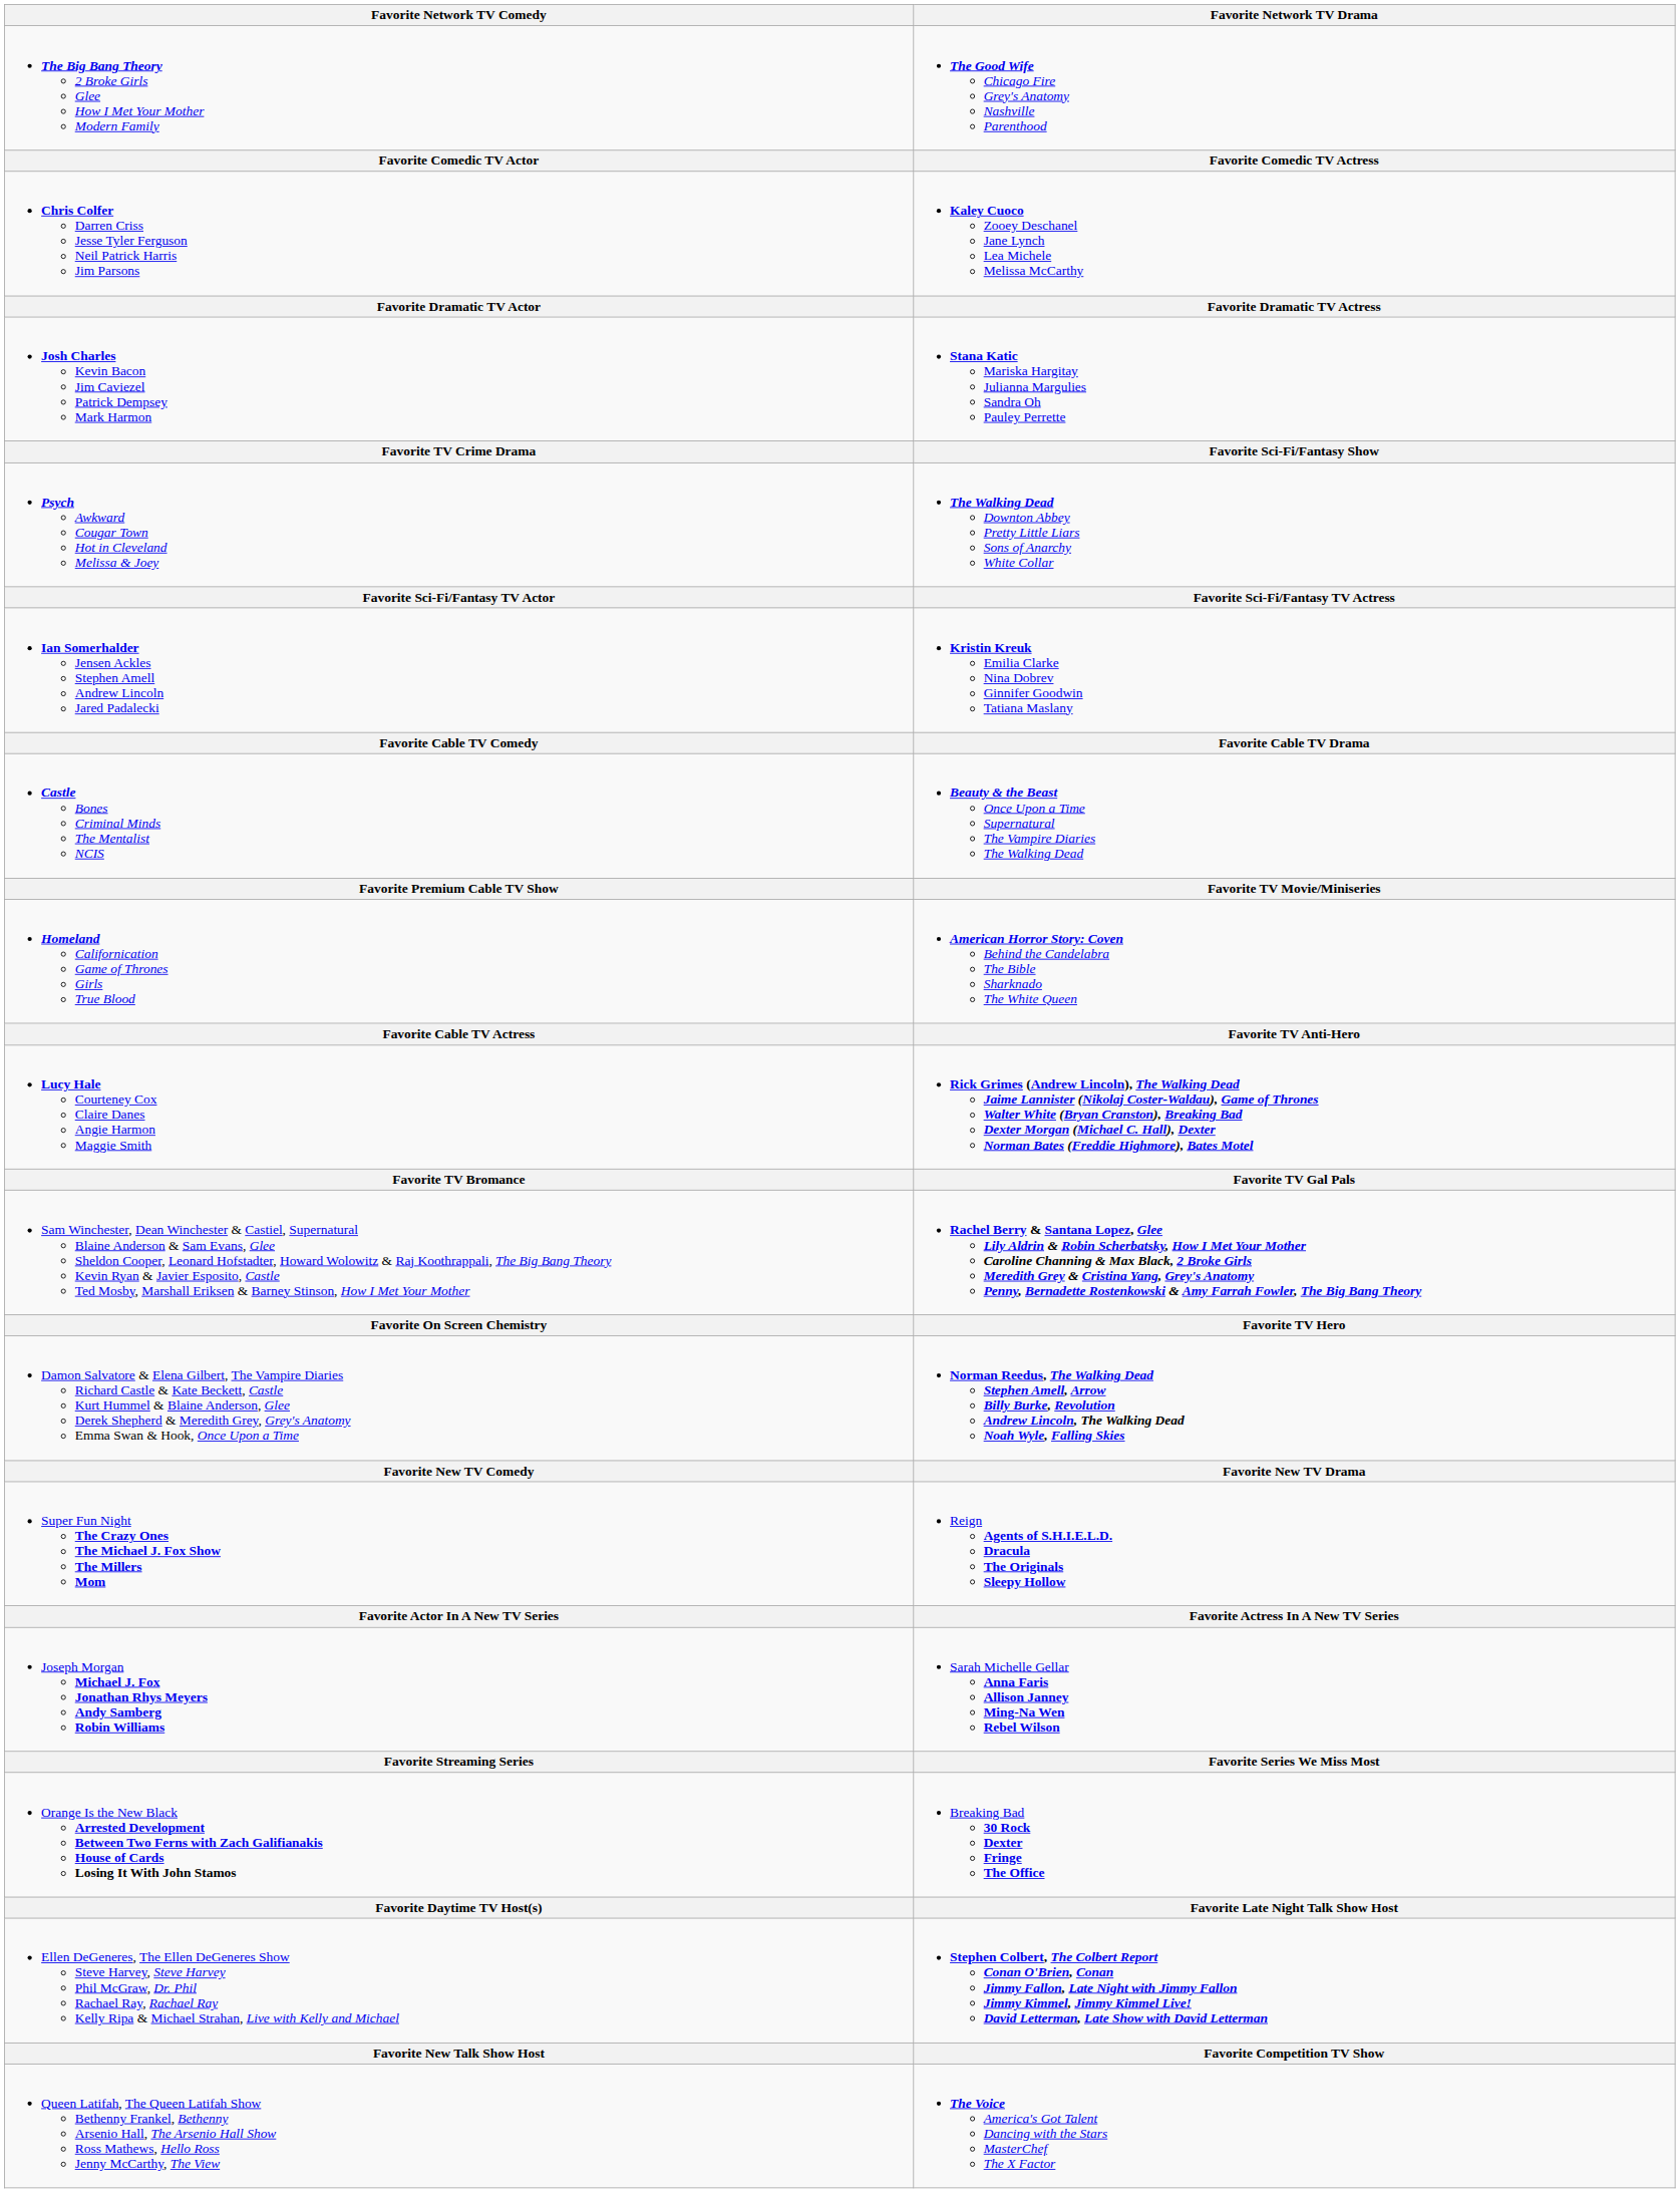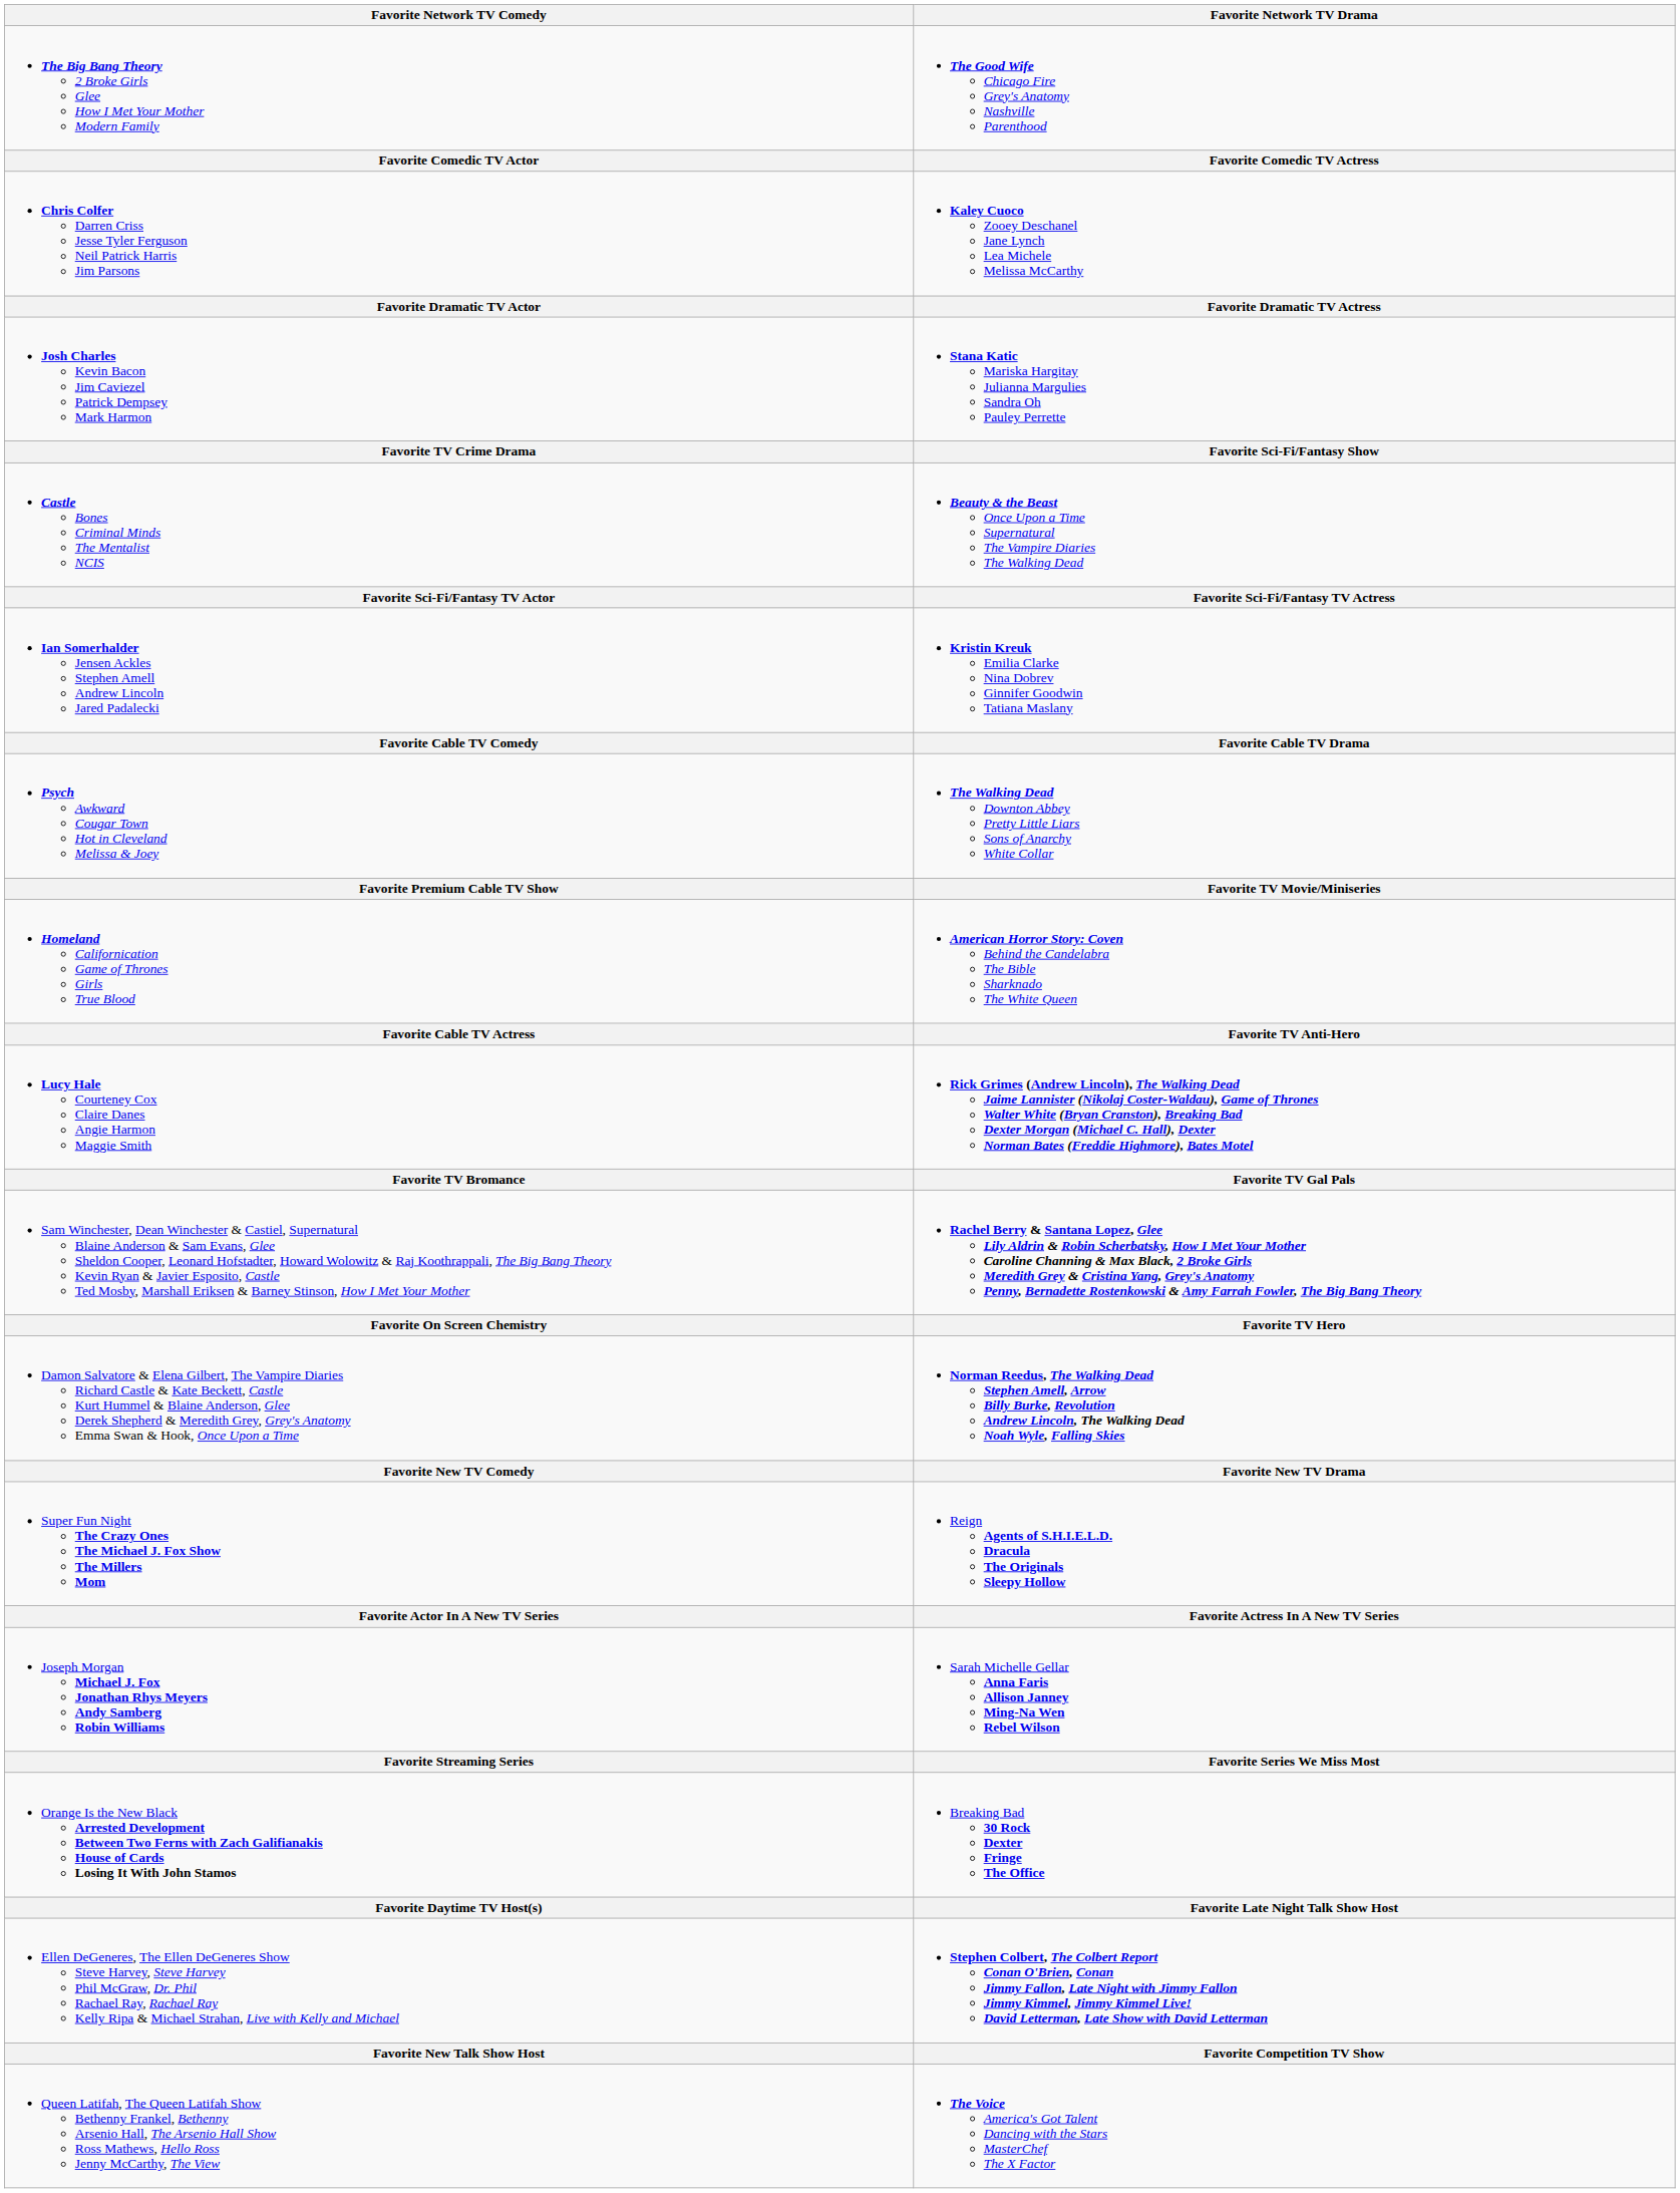rows swapped: Castle Bones Criminal Minds The Mentalist NCIS <-> Psych Awkward Cougar Town Hot in Cleveland Melissa & Joey
